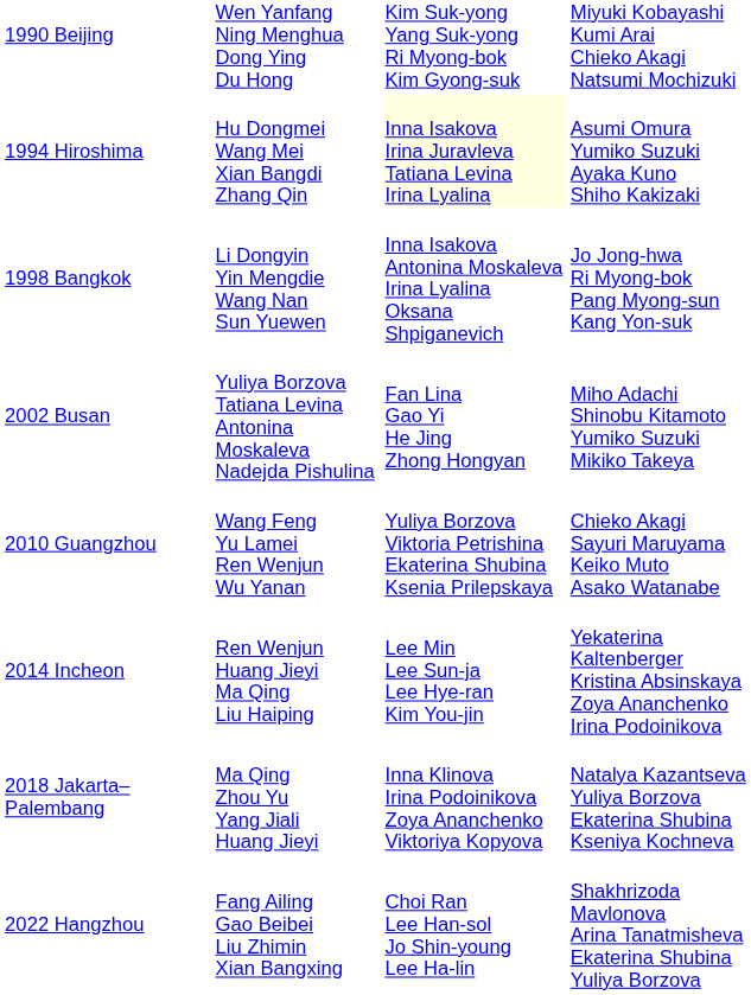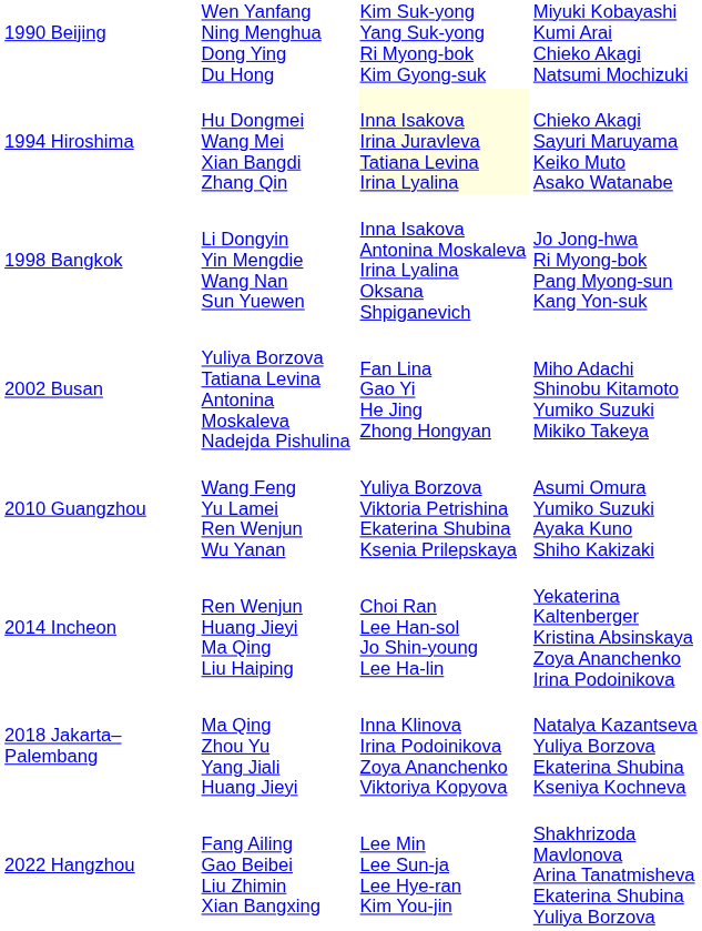1994 Hiroshima | column 4: Asumi Omura Yumiko Suzuki Ayaka Kuno Shiho Kakizaki -> Chieko Akagi Sayuri Maruyama Keiko Muto Asako Watanabe
2010 Guangzhou | column 4: Chieko Akagi Sayuri Maruyama Keiko Muto Asako Watanabe -> Asumi Omura Yumiko Suzuki Ayaka Kuno Shiho Kakizaki
2014 Incheon | column 3: Lee Min Lee Sun-ja Lee Hye-ran Kim You-jin -> Choi Ran Lee Han-sol Jo Shin-young Lee Ha-lin
2022 Hangzhou | column 3: Choi Ran Lee Han-sol Jo Shin-young Lee Ha-lin -> Lee Min Lee Sun-ja Lee Hye-ran Kim You-jin
